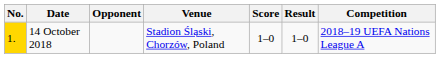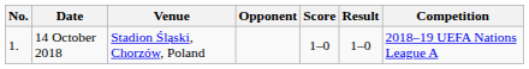columns swapped: Venue <-> Opponent
14 October 2018 | No.: gold background -> no background
